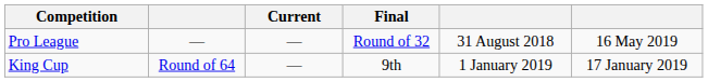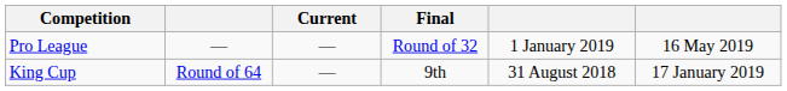Pro League | column 5: 31 August 2018 -> 1 January 2019
King Cup | column 5: 1 January 2019 -> 31 August 2018
